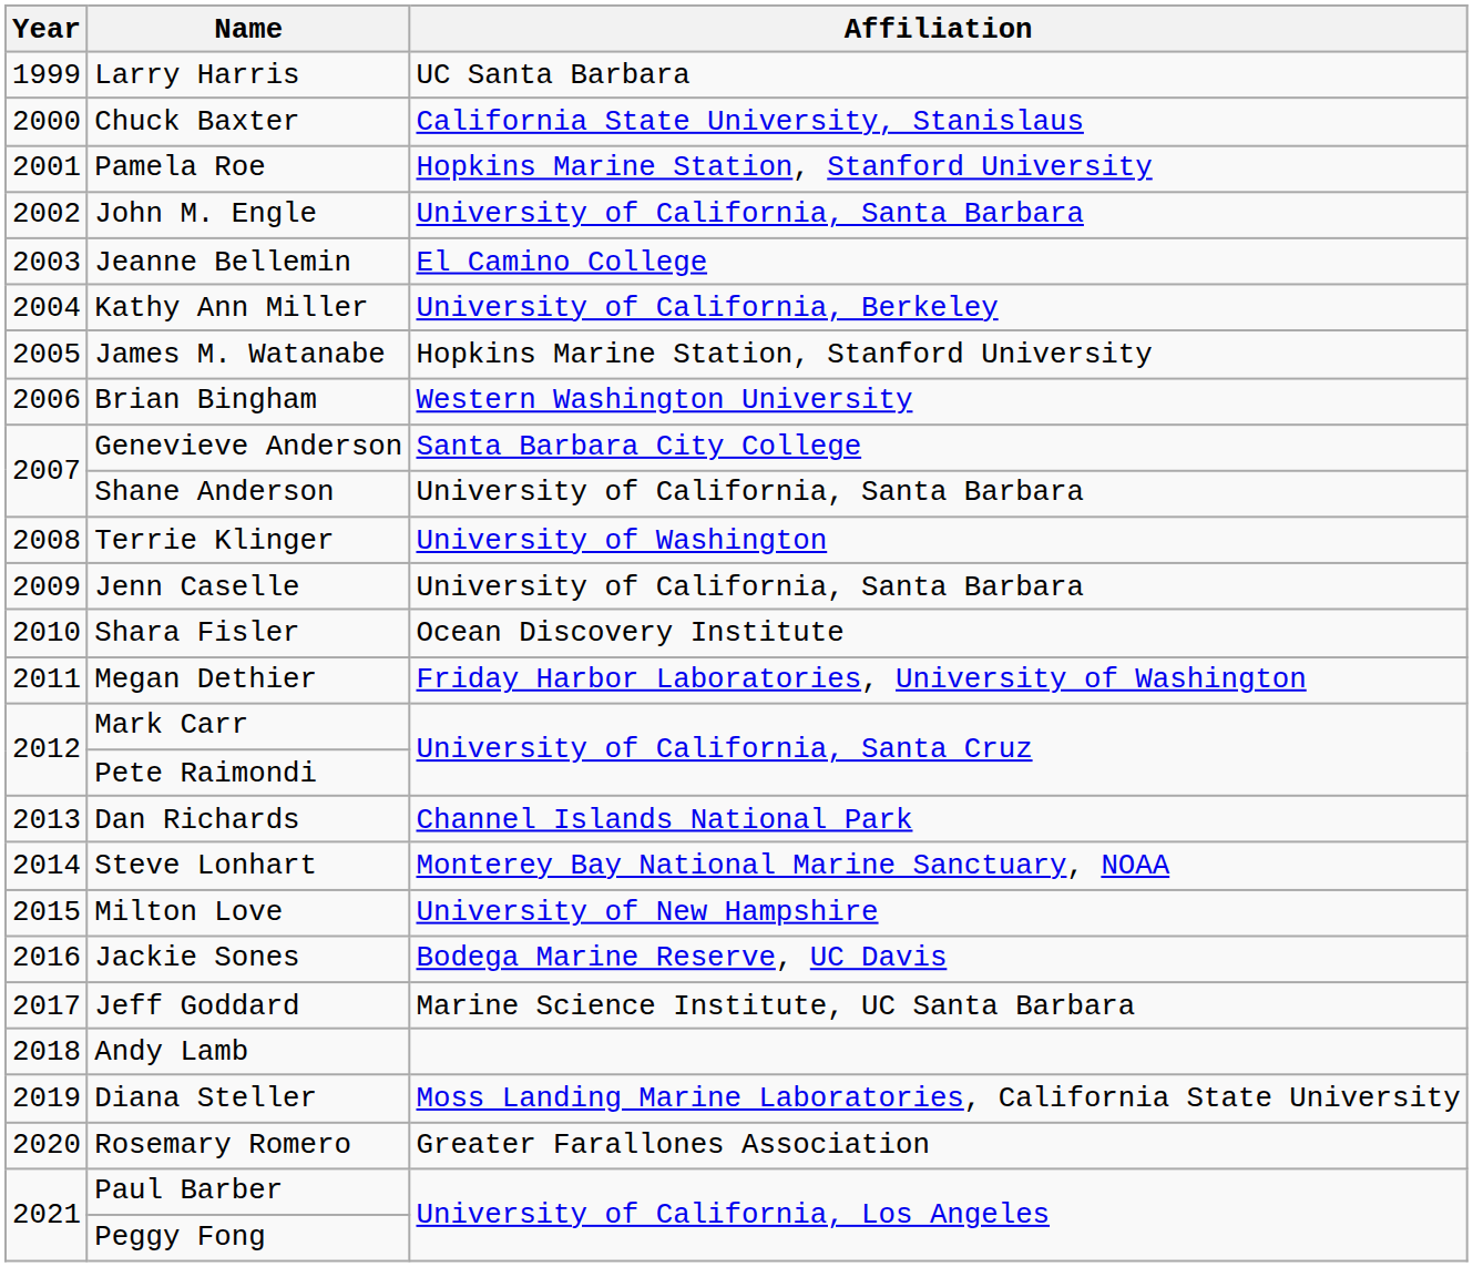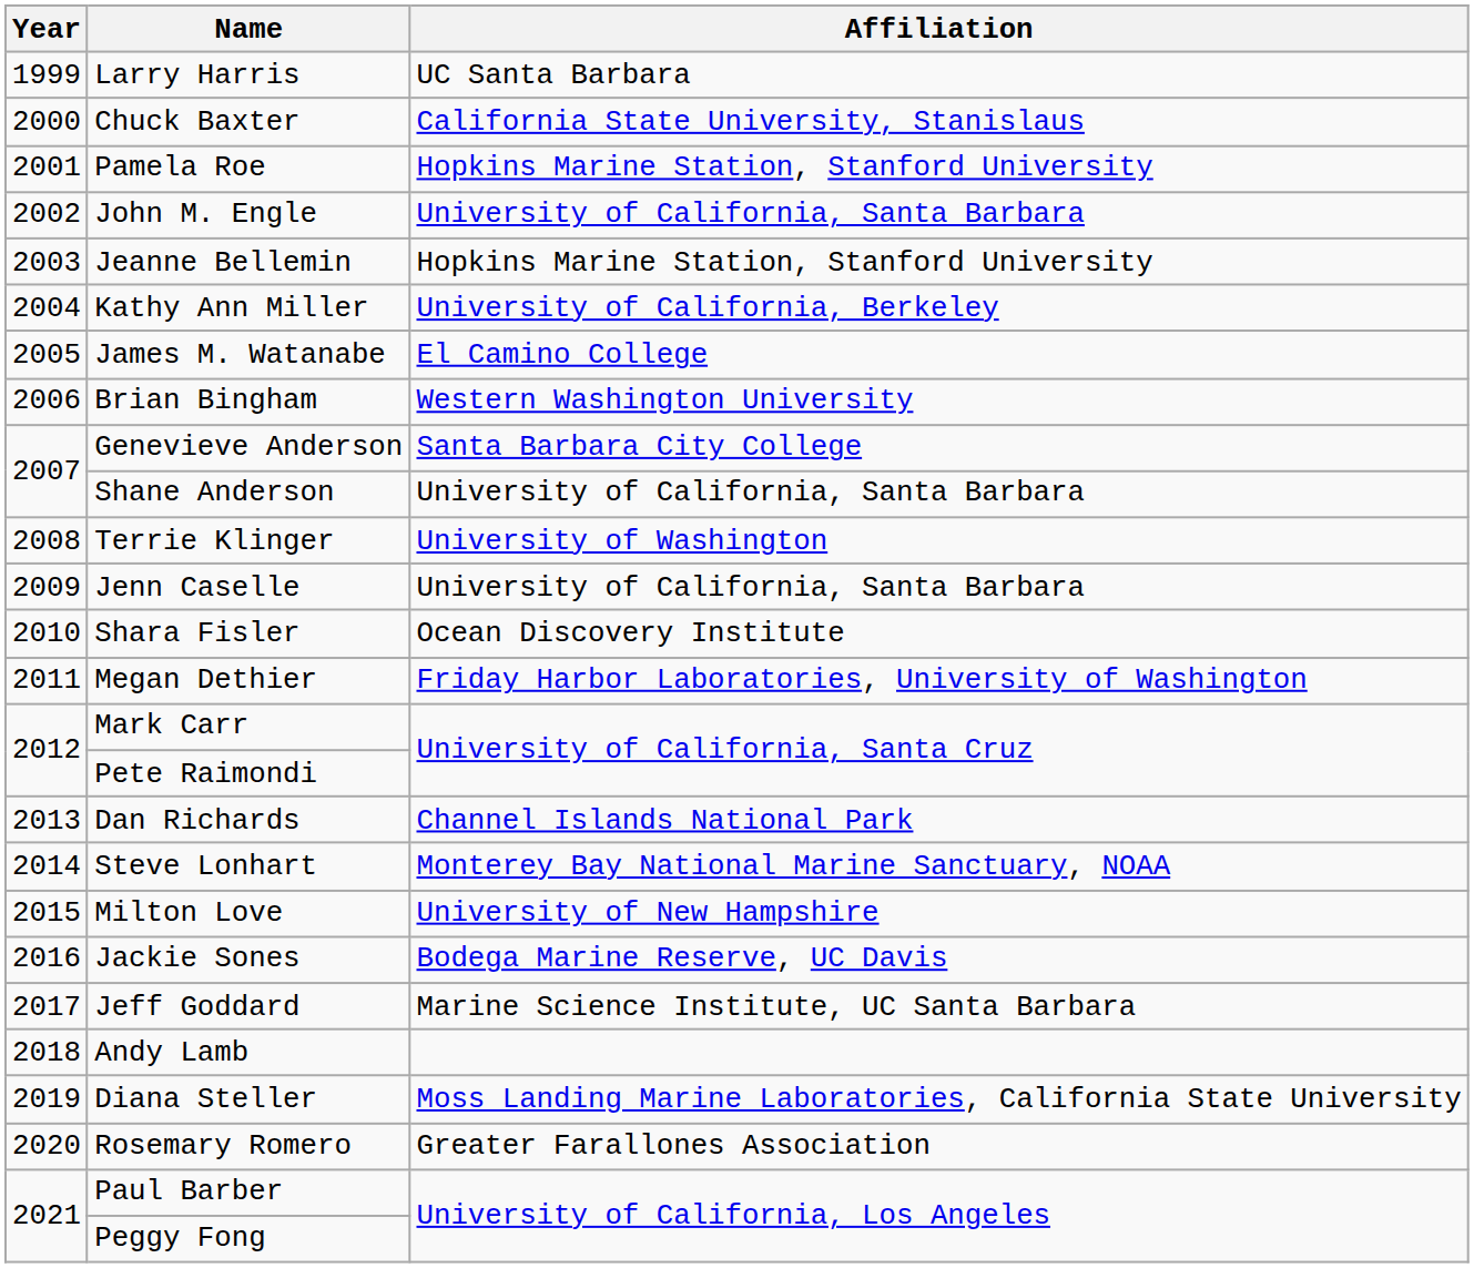Jeanne Bellemin | Affiliation: El Camino College -> Hopkins Marine Station, Stanford University
James M. Watanabe | Affiliation: Hopkins Marine Station, Stanford University -> El Camino College
